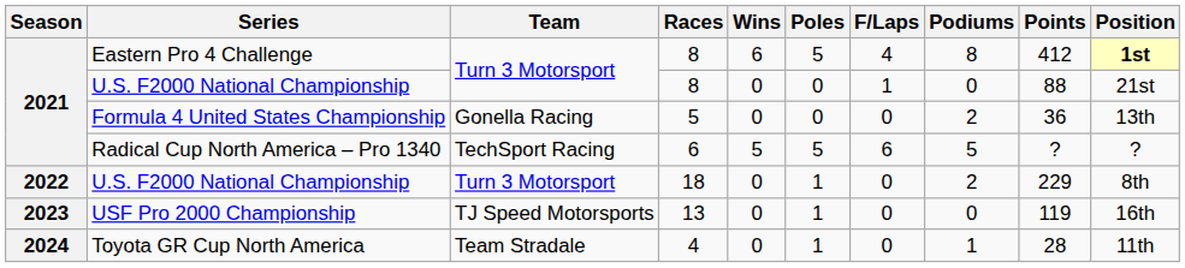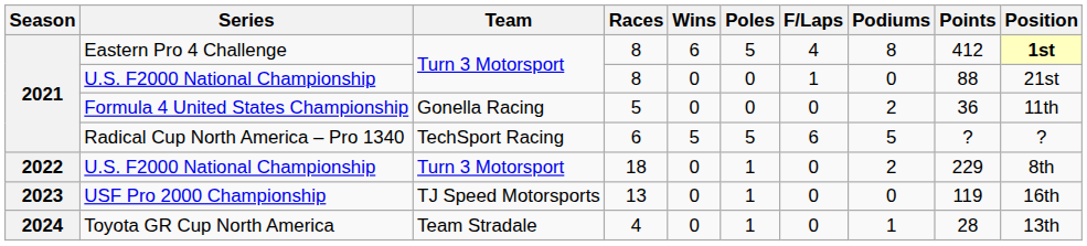Formula 4 United States Championship | Position: 13th -> 11th
Toyota GR Cup North America | Position: 11th -> 13th
